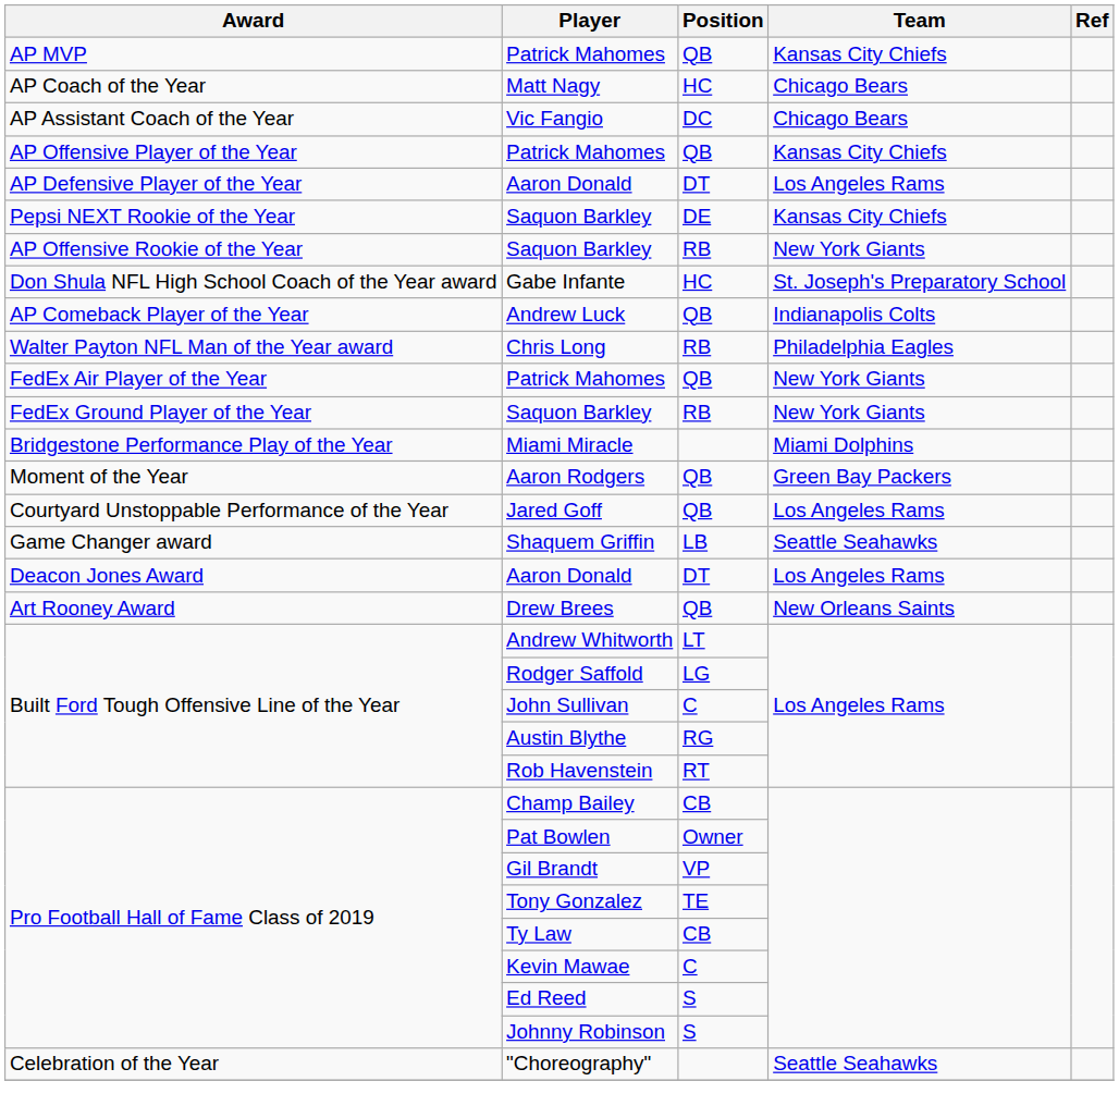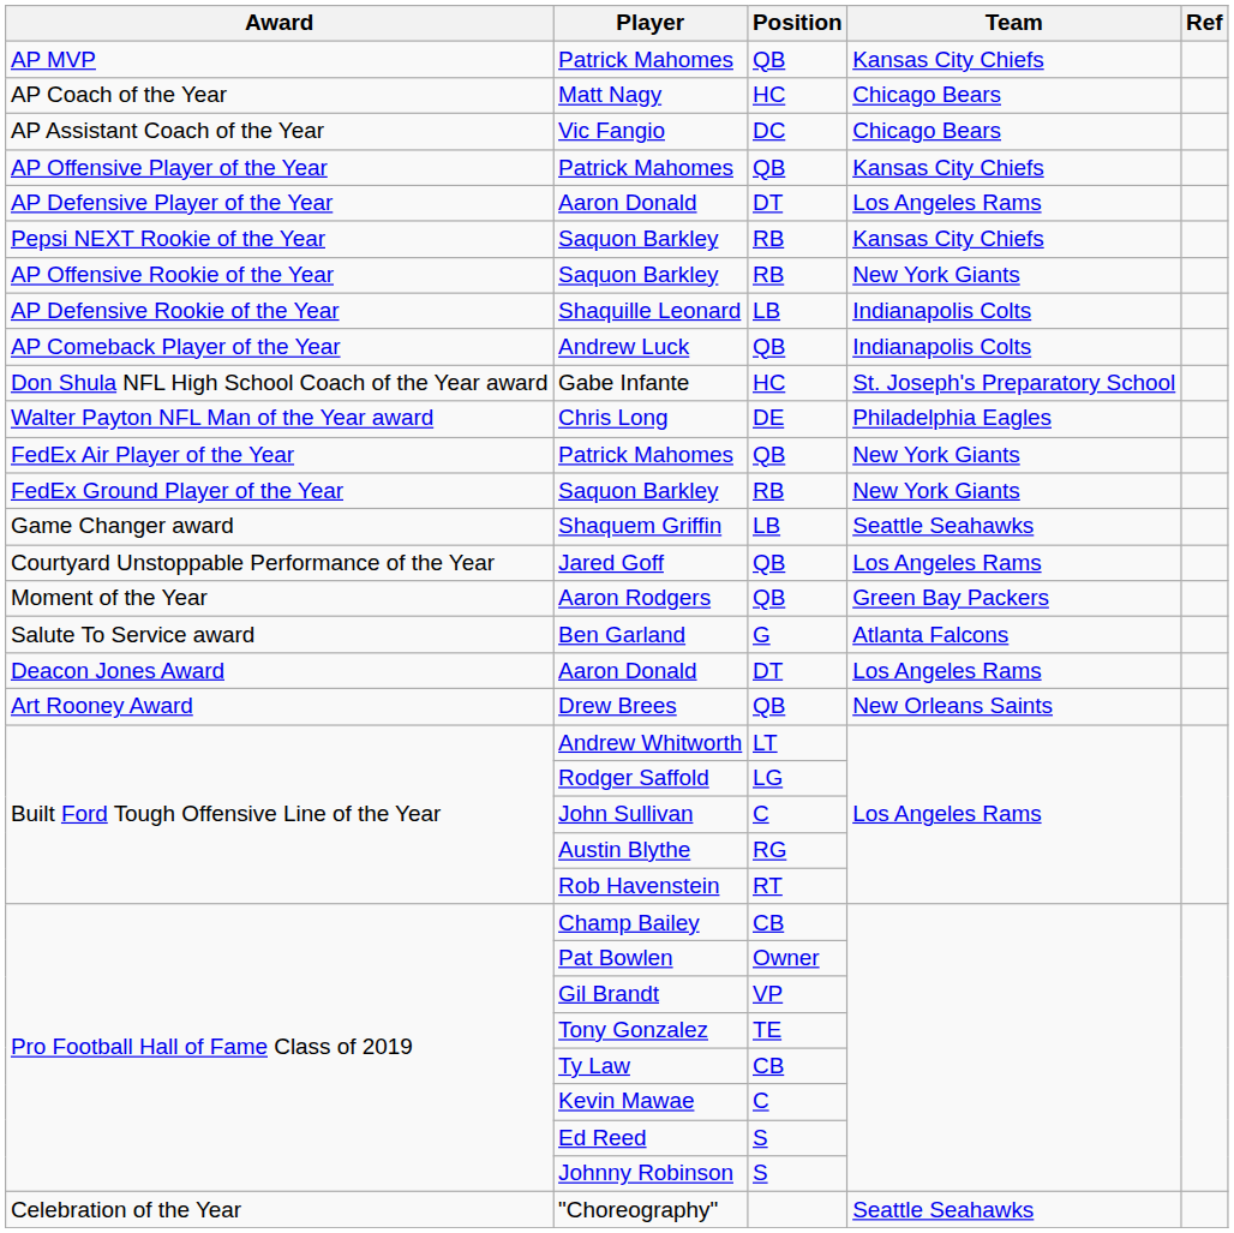Pepsi NEXT Rookie of the Year / Saquon Barkley | Position: DE -> RB
+ row: AP Defensive Rookie of the Year | Shaquille Leonard | LB | Indianapolis Colts
rows swapped: Andrew Luck <-> Gabe Infante
Chris Long | Position: RB -> DE
- row: Bridgestone Performance Play of the Year | Miami Miracle | Miami Dolphins
rows swapped: Aaron Rodgers <-> Shaquem Griffin
+ row: Salute To Service award | Ben Garland | G | Atlanta Falcons
